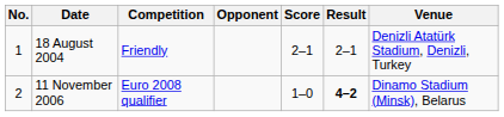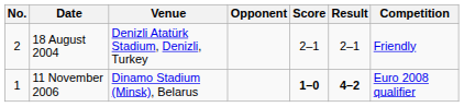columns swapped: Venue <-> Competition
18 August 2004 | No.: 1 -> 2
11 November 2006 | No.: 2 -> 1
11 November 2006 | Score: normal -> bold
